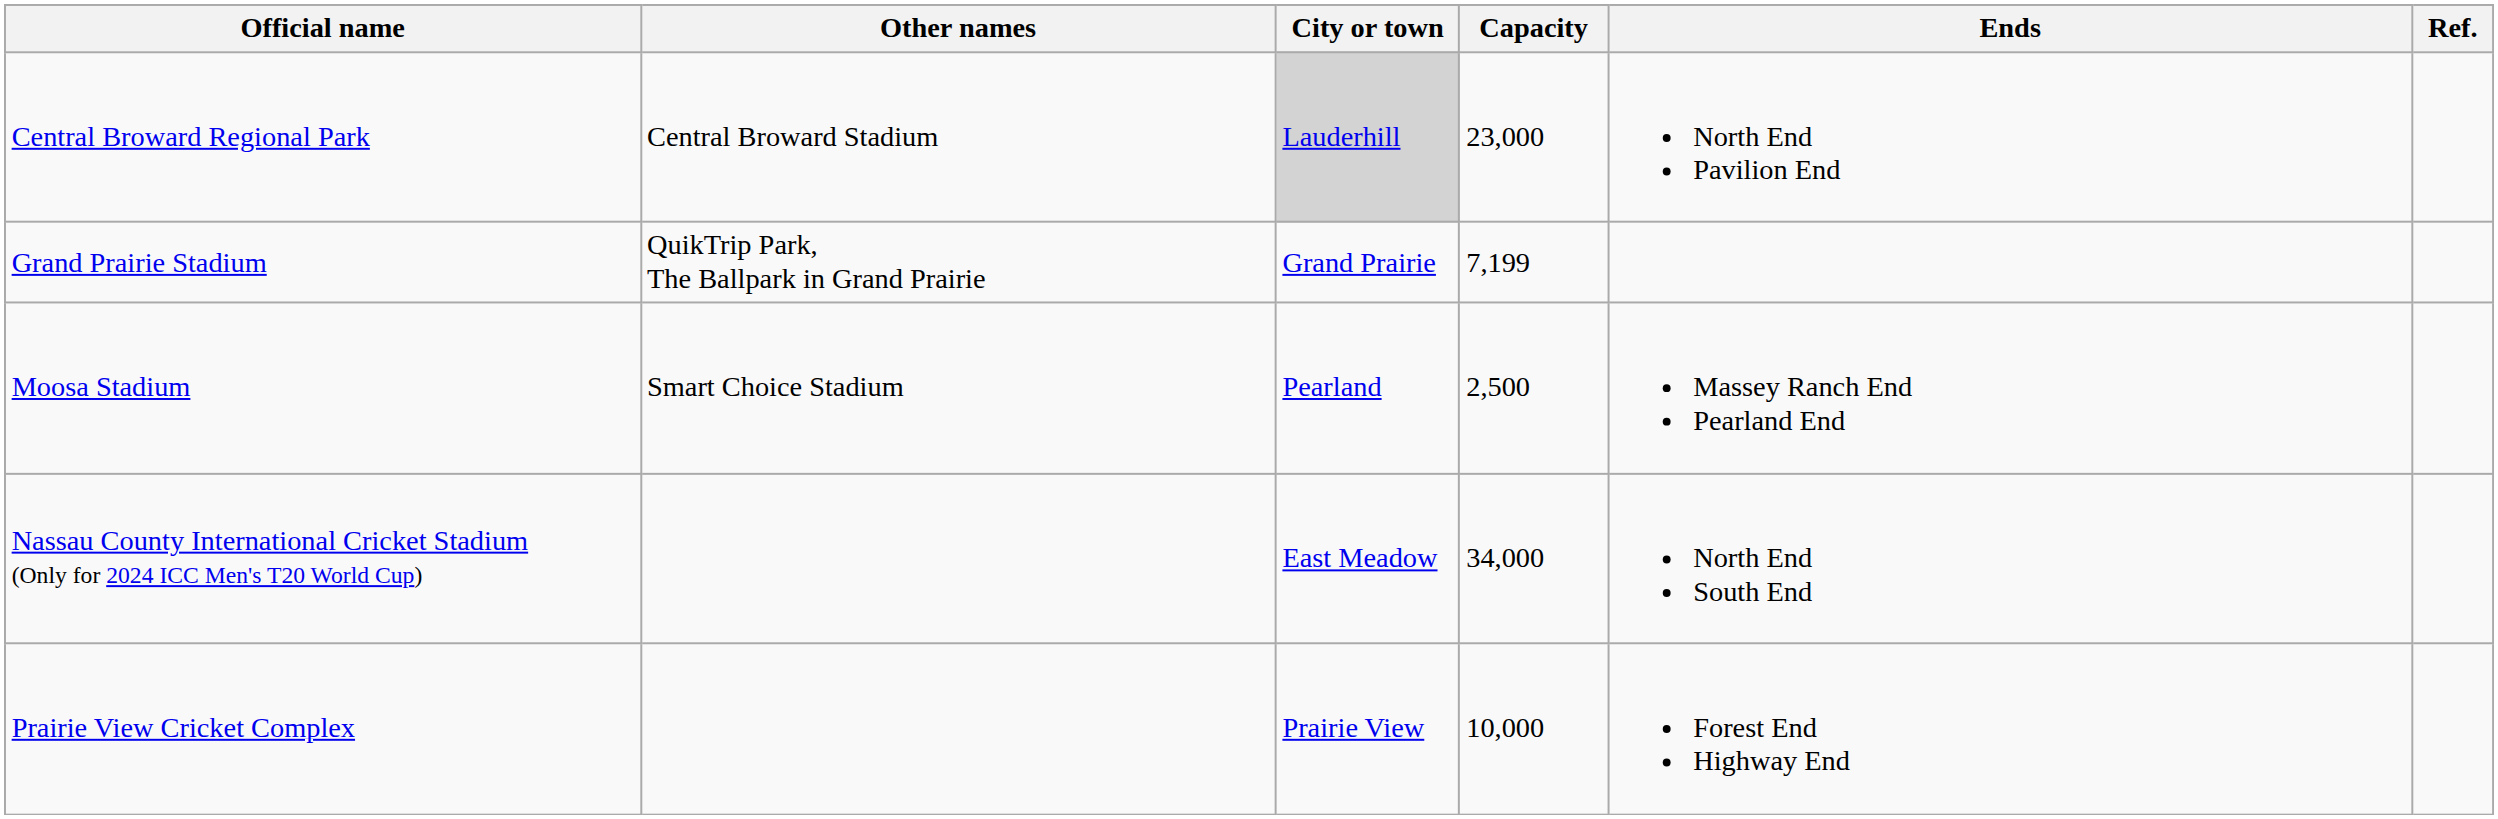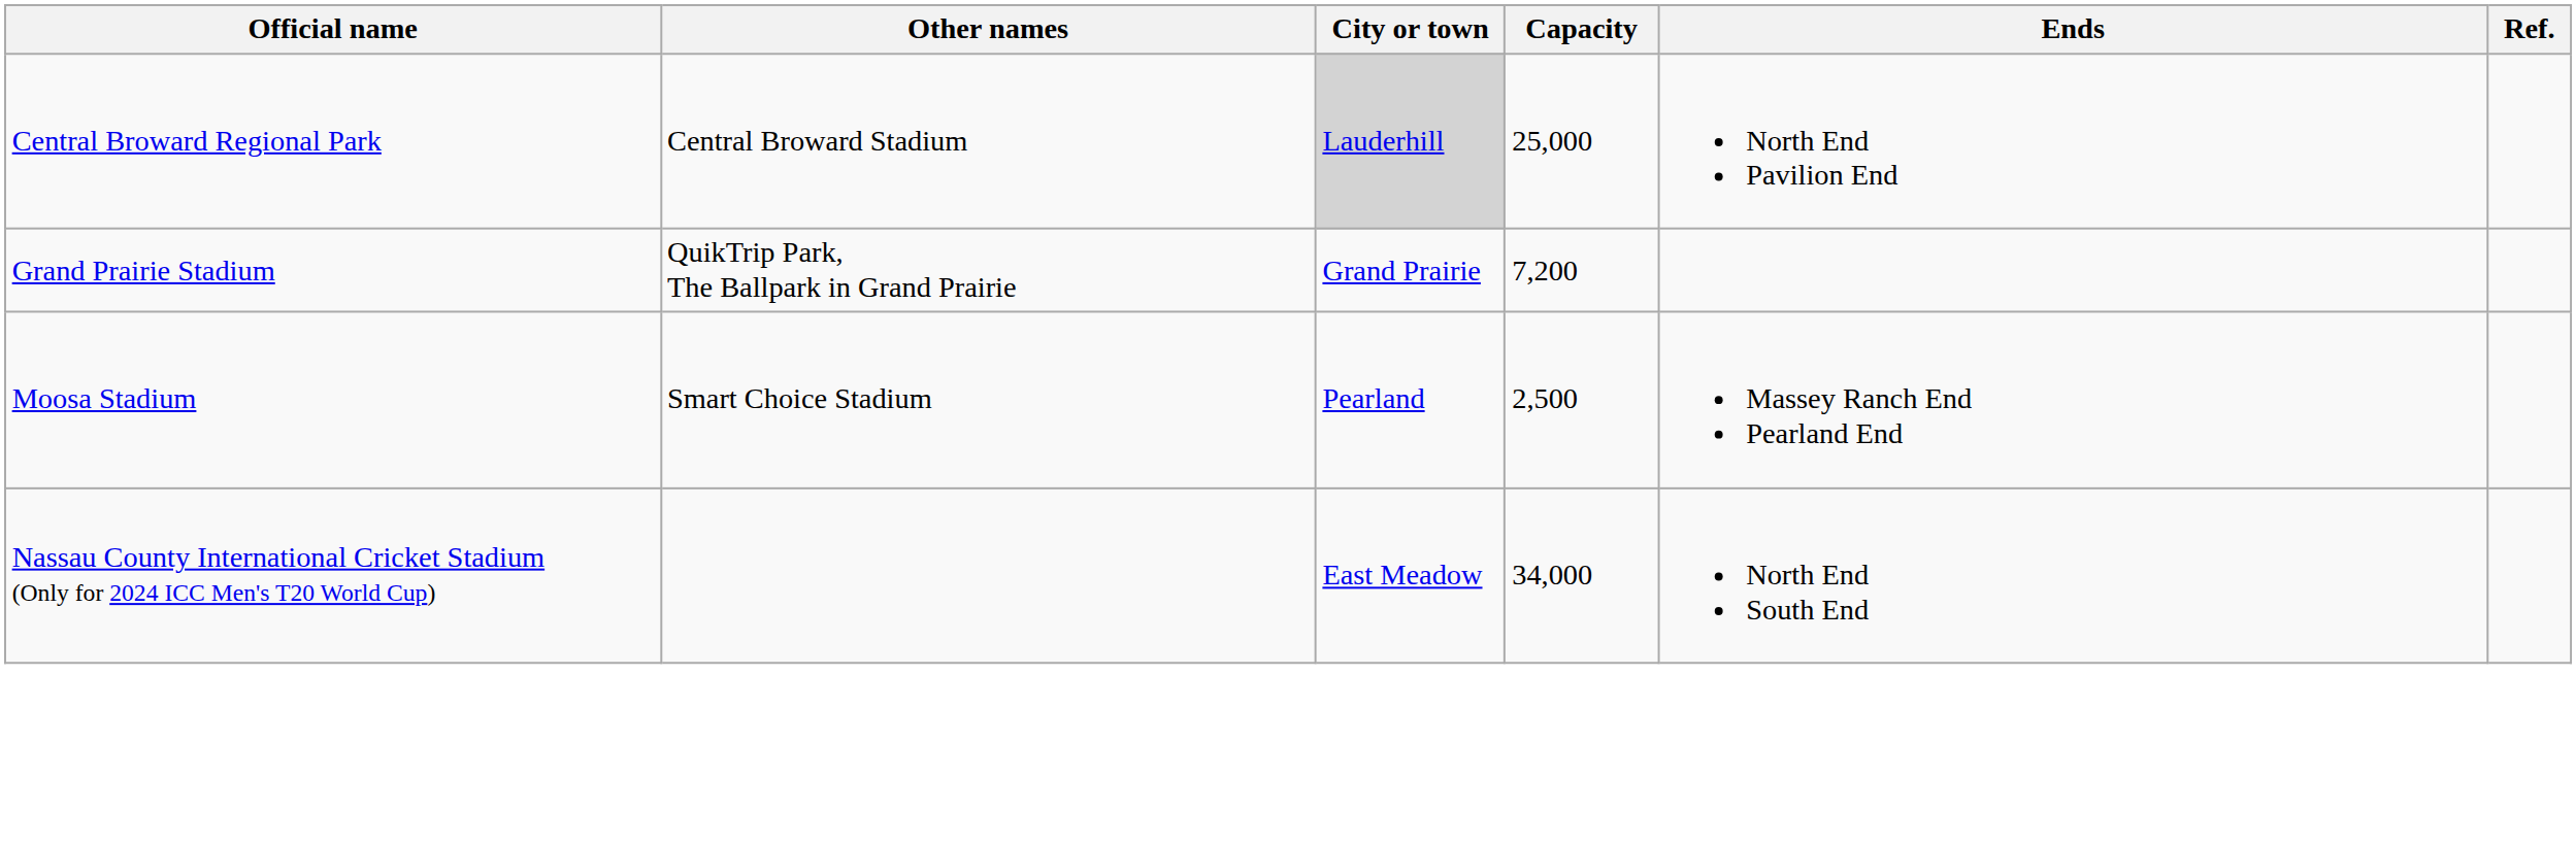Central Broward Regional Park | Capacity: 23,000 -> 25,000
Grand Prairie Stadium | Capacity: 7,199 -> 7,200
- row: Prairie View Cricket Complex | Prairie View | 10,000 | Forest End Highway End
